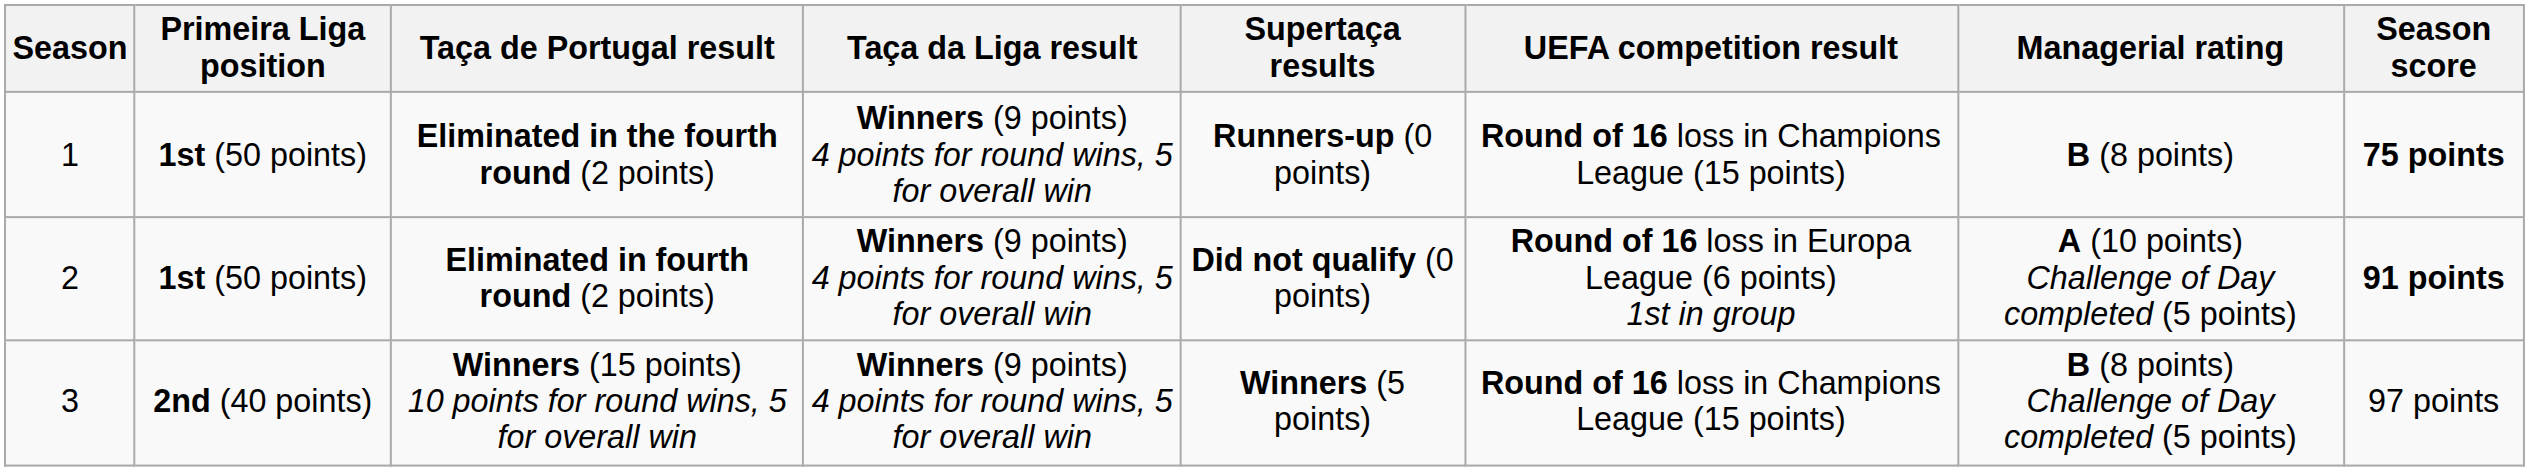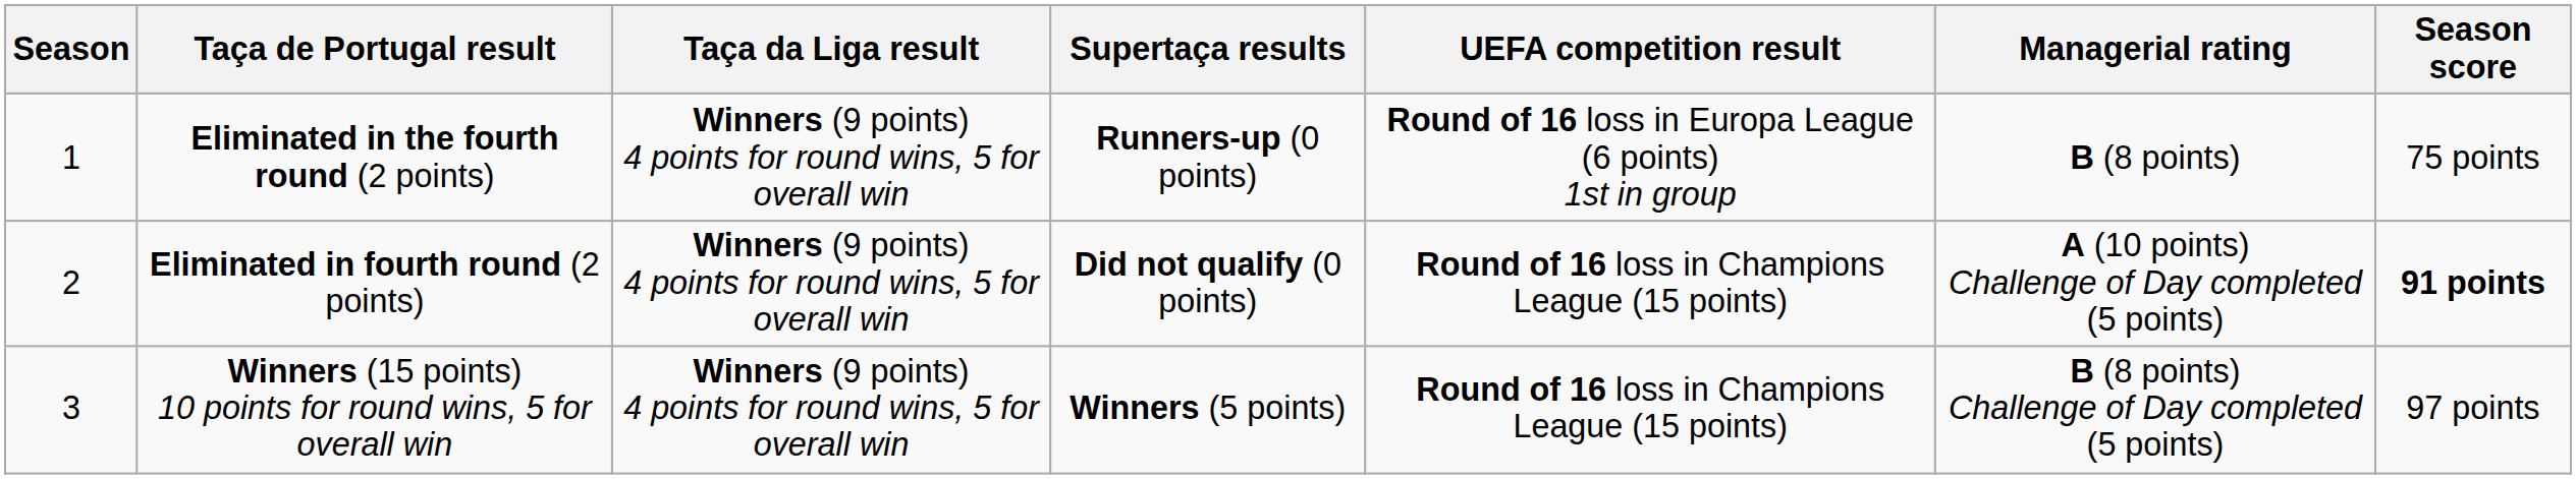- column: Primeira Liga position | 1st (50 points) | 1st (50 points) | 2nd (40 points)
Eliminated in the fourth round (2 points) | UEFA competition result: Round of 16 loss in Champions League (15 points) -> Round of 16 loss in Europa League (6 points) 1st in group
Eliminated in the fourth round (2 points) | Season score: bold -> normal
Eliminated in fourth round (2 points) | UEFA competition result: Round of 16 loss in Europa League (6 points) 1st in group -> Round of 16 loss in Champions League (15 points)
